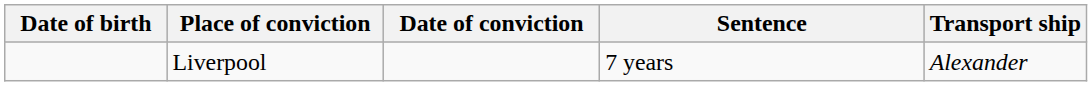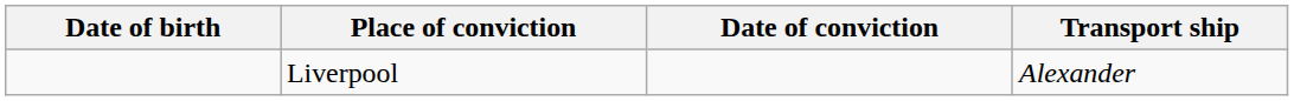- column: Sentence | 7 years
